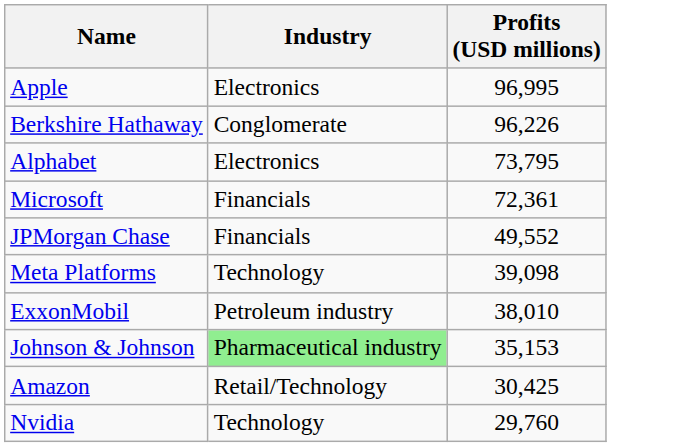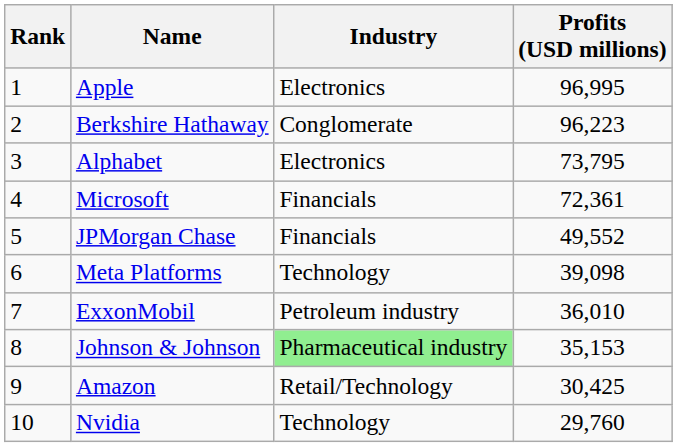+ column: Rank | 1 | 2 | 3 | 4 | 5 | 6 | 7 | 8 | 9 | 10
Berkshire Hathaway | Profits (USD millions): 96,226 -> 96,223
ExxonMobil | Profits (USD millions): 38,010 -> 36,010
